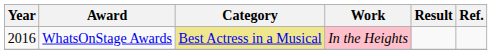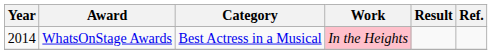WhatsOnStage Awards | Year: 2016 -> 2014
WhatsOnStage Awards | Category: khaki background -> no background
